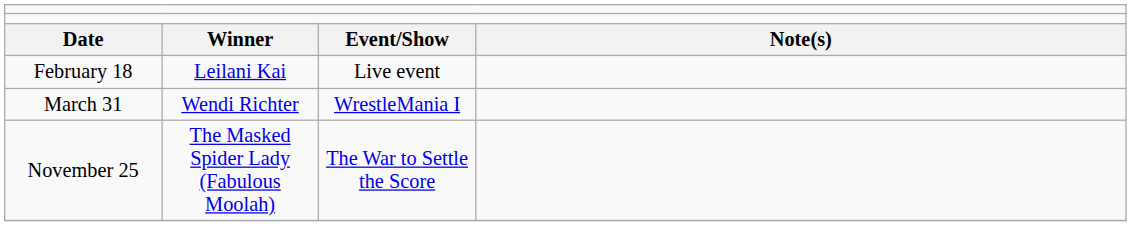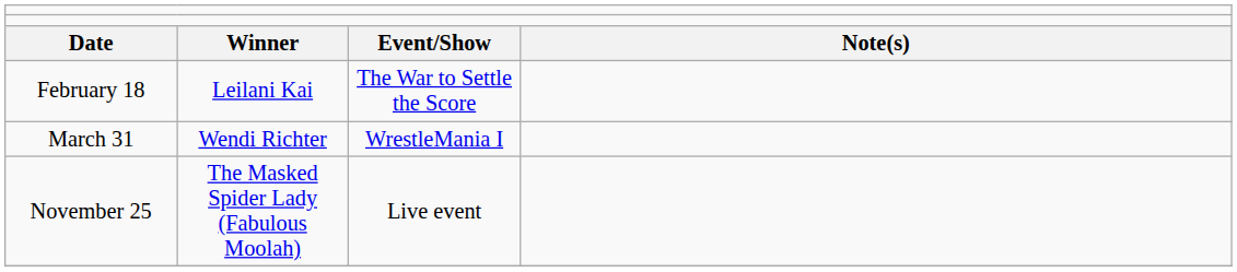February 18 | column 3: Live event -> The War to Settle the Score
November 25 | column 3: The War to Settle the Score -> Live event
